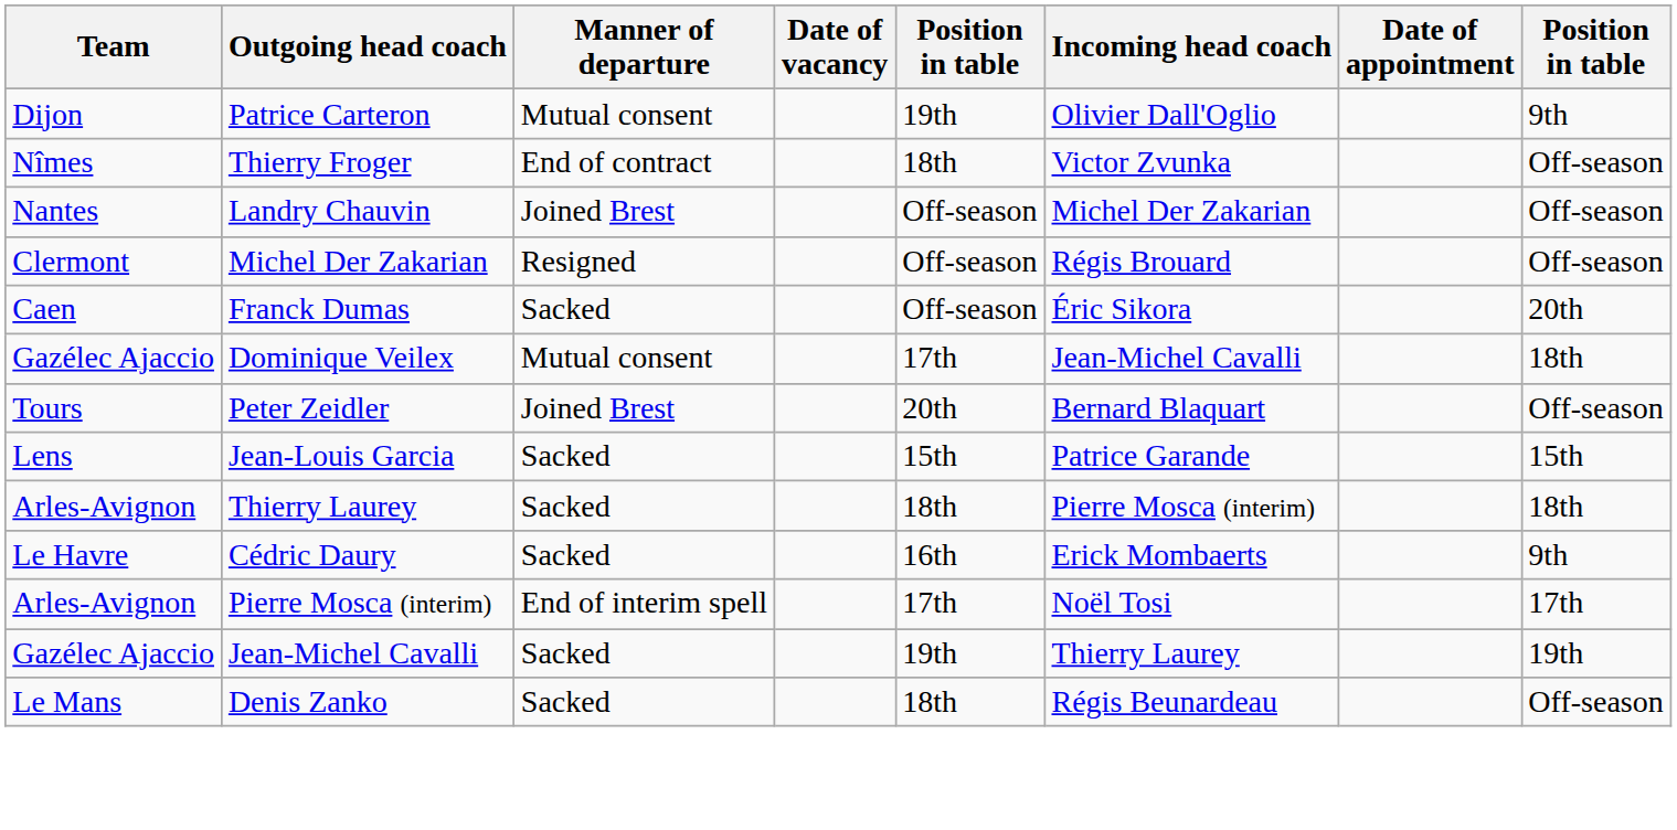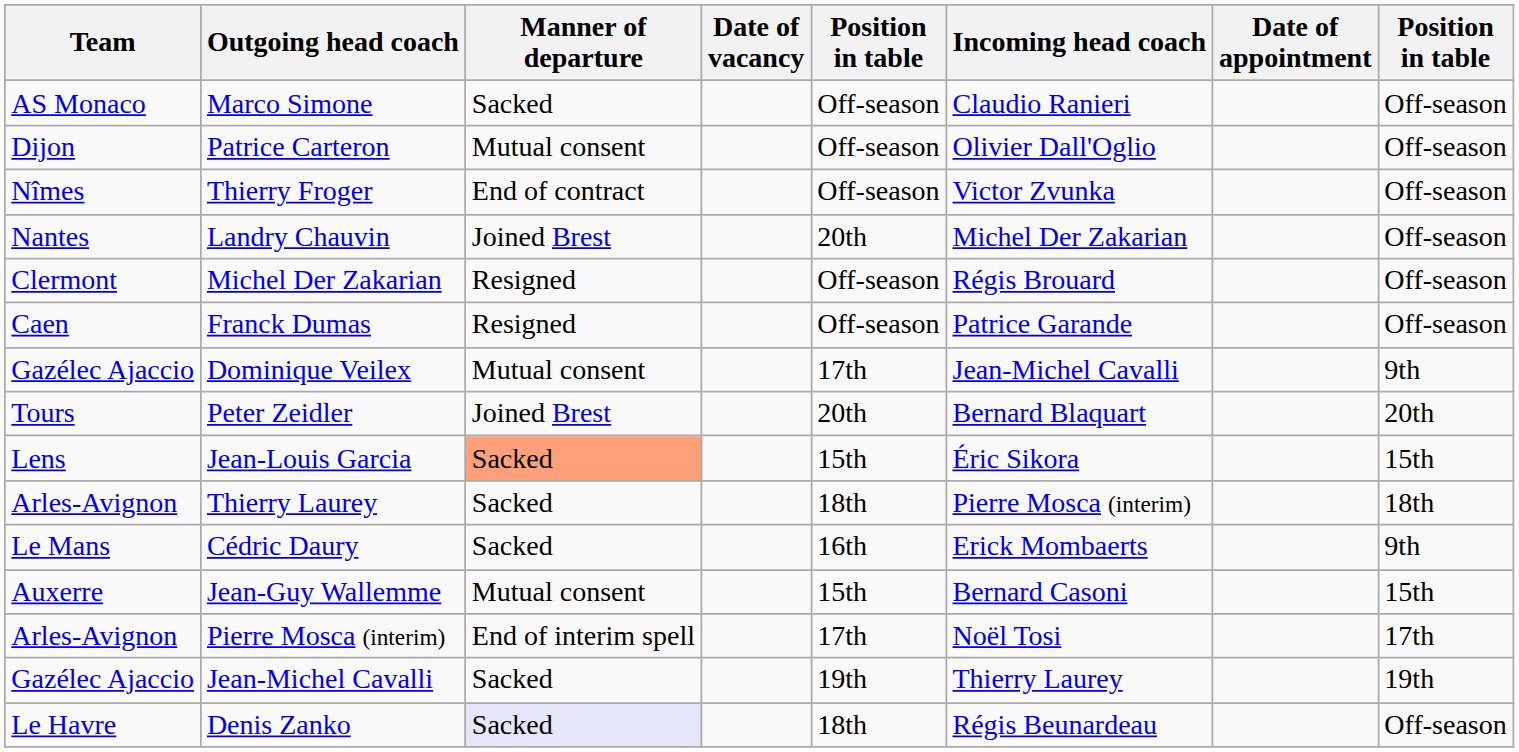+ row: AS Monaco | Marco Simone | Sacked | Off-season | Claudio Ranieri | Off-season
Patrice Carteron | column 5: 19th -> Off-season
Patrice Carteron | column 8: 9th -> Off-season
Thierry Froger | column 5: 18th -> Off-season
Landry Chauvin | column 5: Off-season -> 20th
Franck Dumas | Manner of departure: Sacked -> Resigned
Franck Dumas | Incoming head coach: Éric Sikora -> Patrice Garande
Franck Dumas | column 8: 20th -> Off-season
Dominique Veilex | column 8: 18th -> 9th
Peter Zeidler | column 8: Off-season -> 20th
Jean-Louis Garcia | Manner of departure: no background -> lightsalmon background
Jean-Louis Garcia | Incoming head coach: Patrice Garande -> Éric Sikora
Cédric Daury | Team: Le Havre -> Le Mans
+ row: Auxerre | Jean-Guy Wallemme | Mutual consent | 15th | Bernard Casoni | 15th
Denis Zanko | Team: Le Mans -> Le Havre
Denis Zanko | Manner of departure: no background -> lavender background
